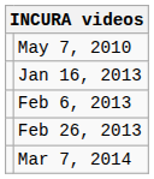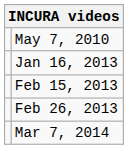- row: Feb 6, 2013
+ row: Feb 15, 2013
